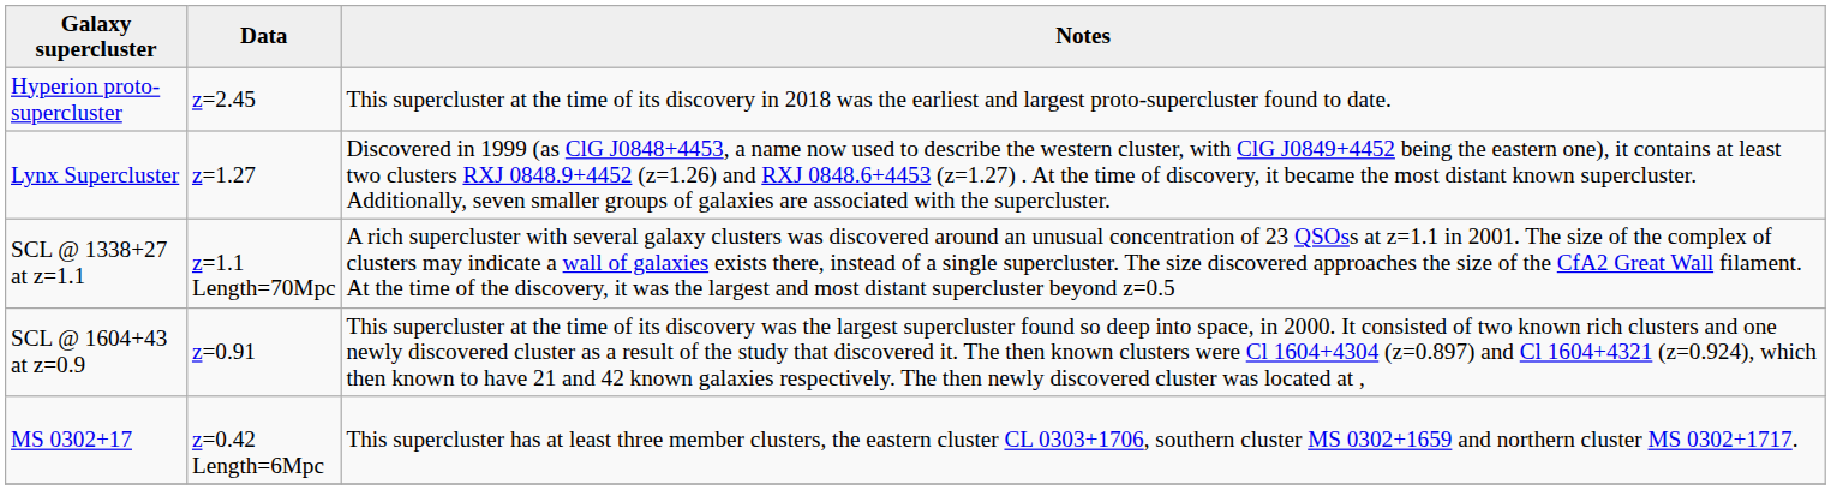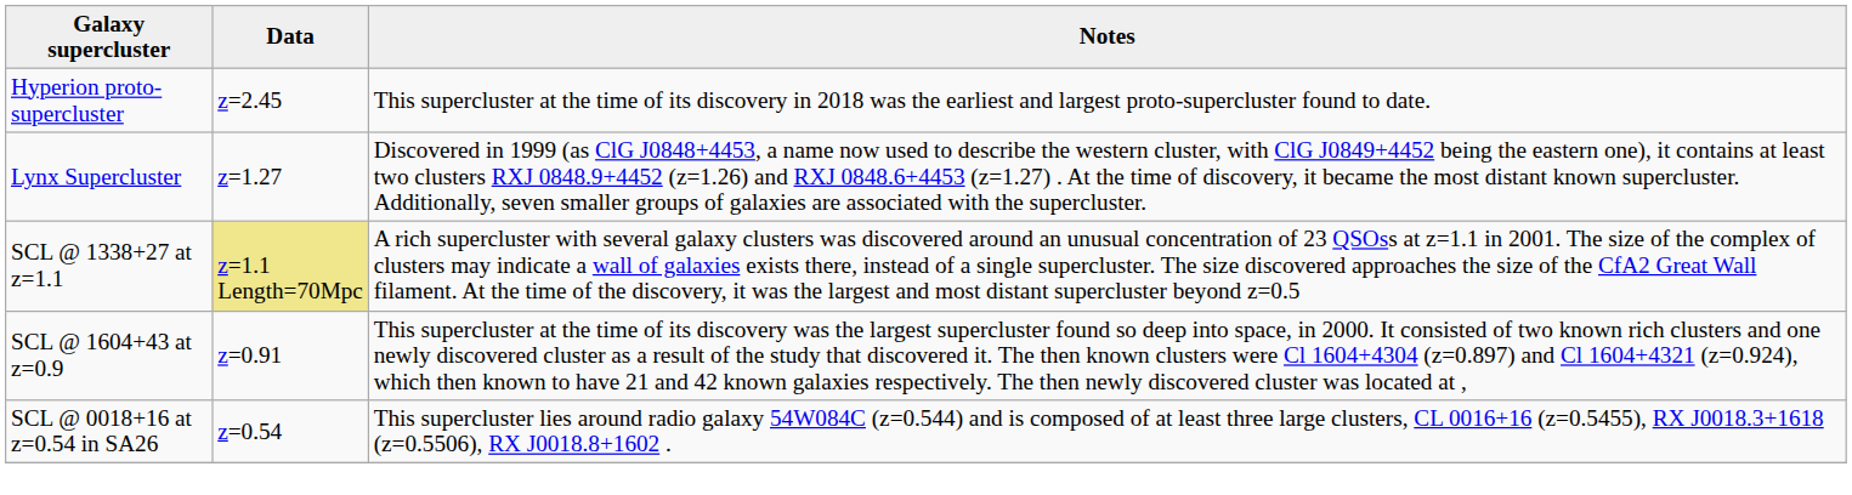SCL @ 1338+27 at z=1.1 | Data: no background -> khaki background
+ row: SCL @ 0018+16 at z=0.54 in SA26 | z=0.54 | This supercluster lies around radio galaxy 54W084C (z=0.544) and is composed of at least three large clusters, CL 0016+16 (z=0.5455), RX J0018.3+1618 (z=0.5506), RX J0018.8+1602 .
- row: MS 0302+17 | z=0.42 Length=6Mpc | This supercluster has at least three member clusters, the eastern cluster CL 0303+1706, southern cluster MS 0302+1659 and northern cluster MS 0302+1717.
